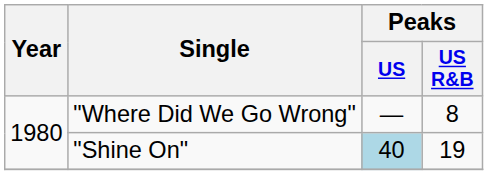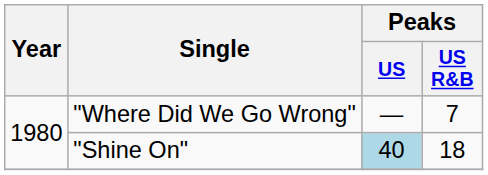"Where Did We Go Wrong" | Peaks / US R&B: 8 -> 7
"Shine On" | Peaks / US R&B: 19 -> 18
